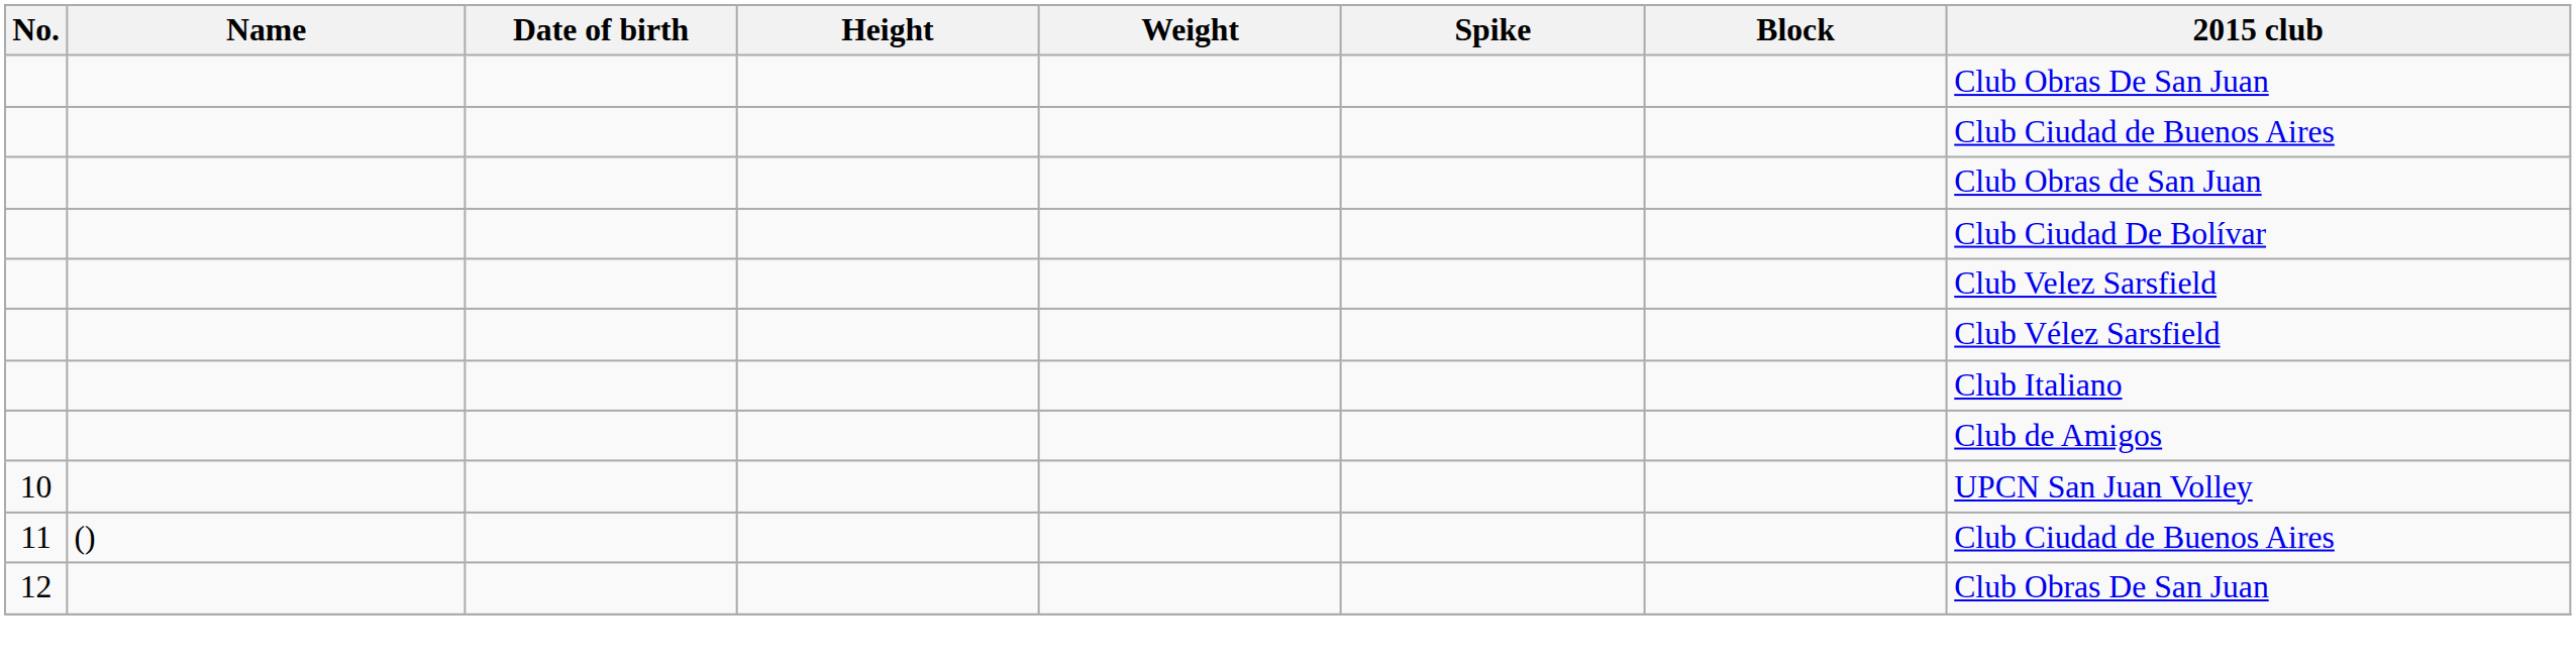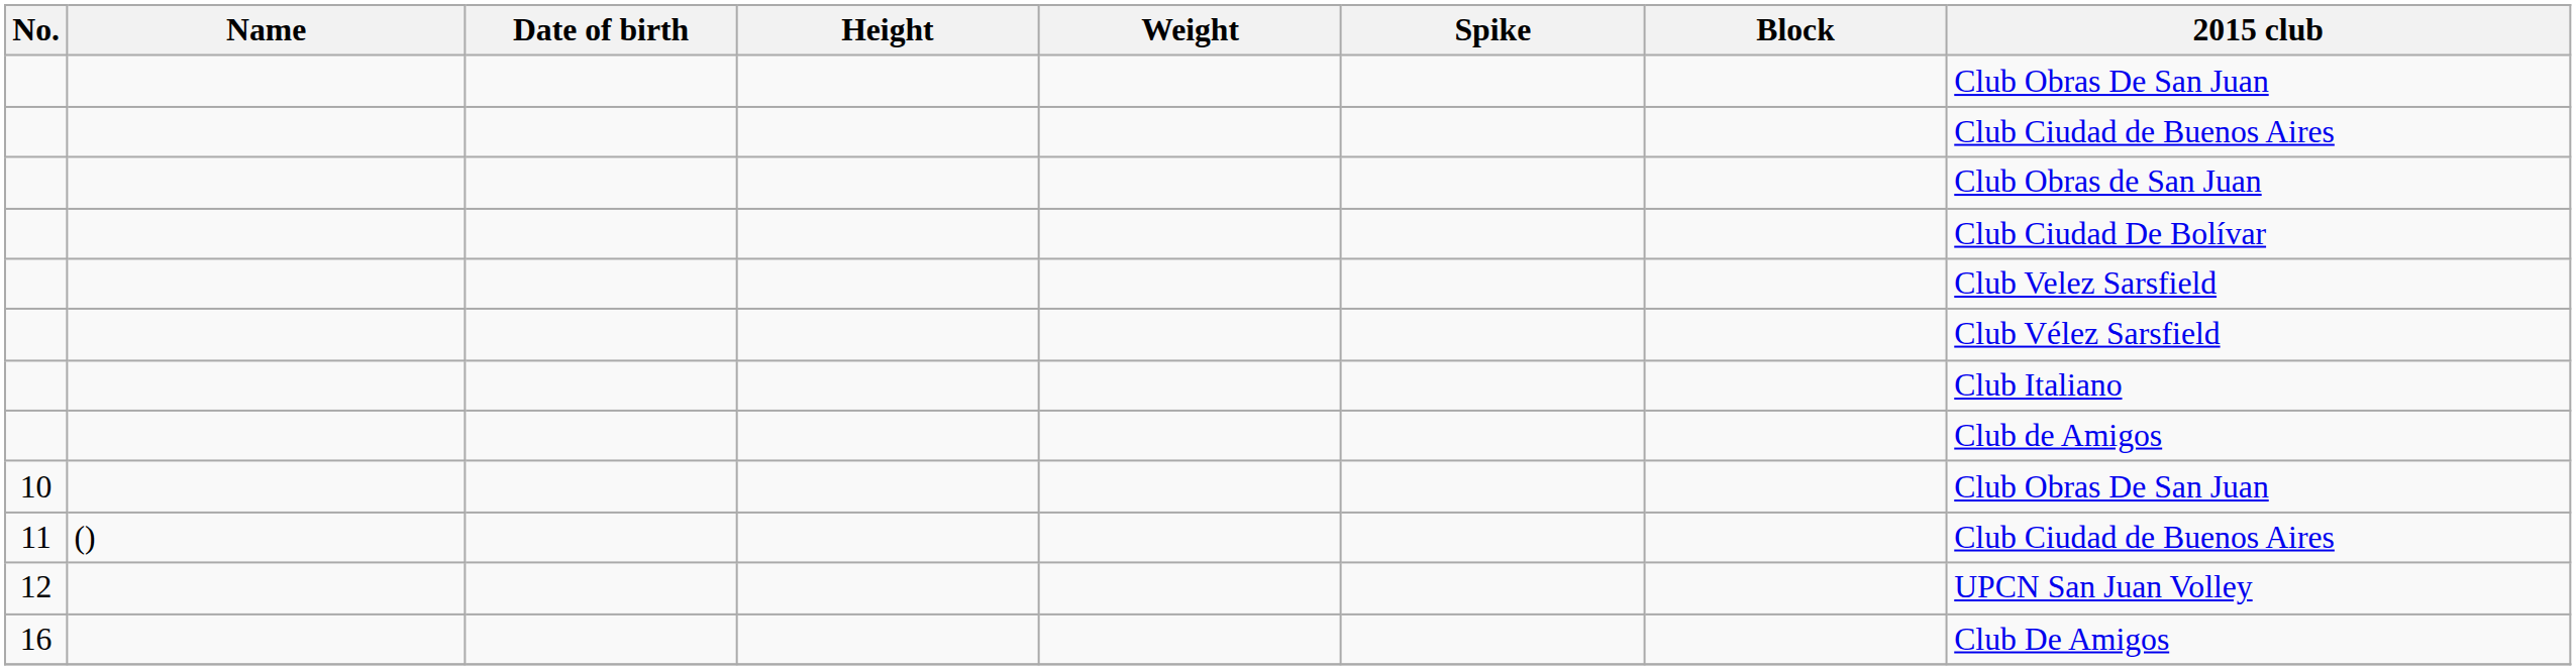10 | 2015 club: UPCN San Juan Volley -> Club Obras De San Juan
12 | 2015 club: Club Obras De San Juan -> UPCN San Juan Volley
+ row: 16 | Club De Amigos
